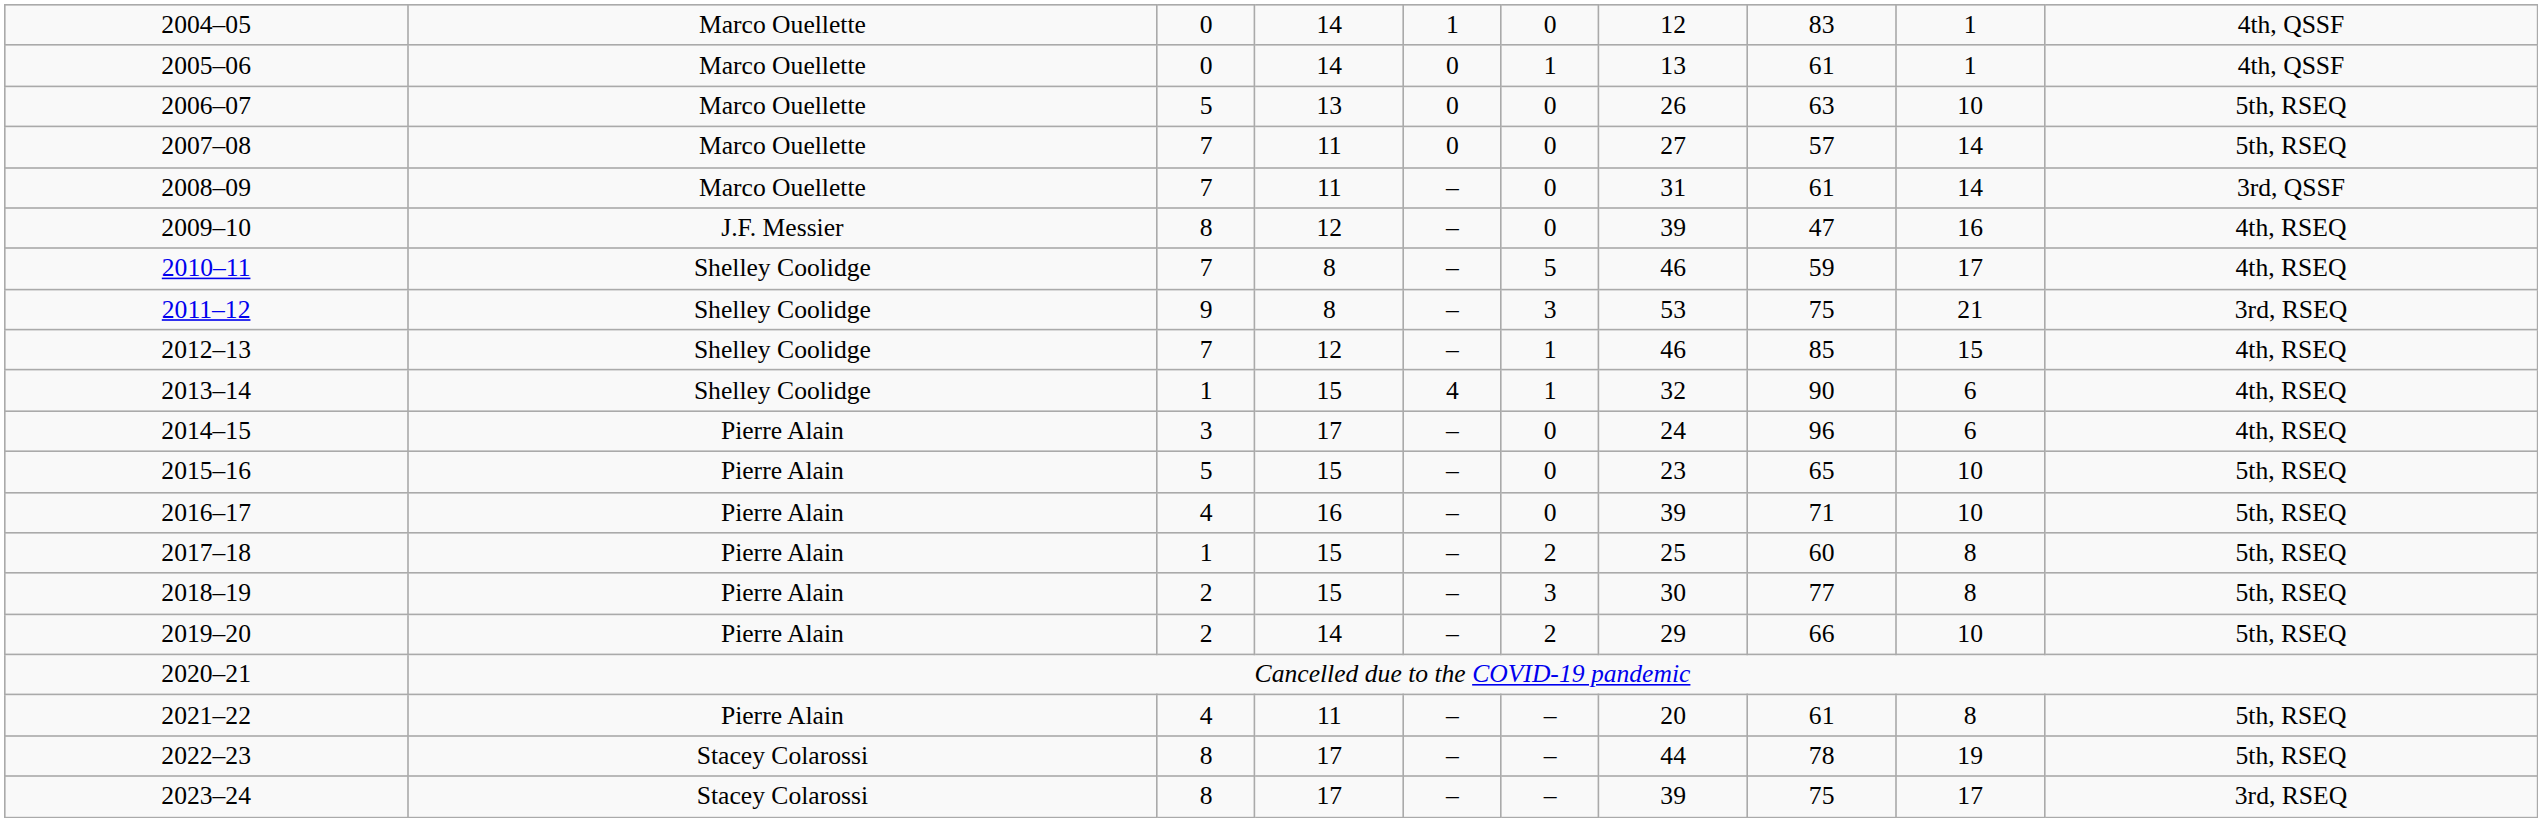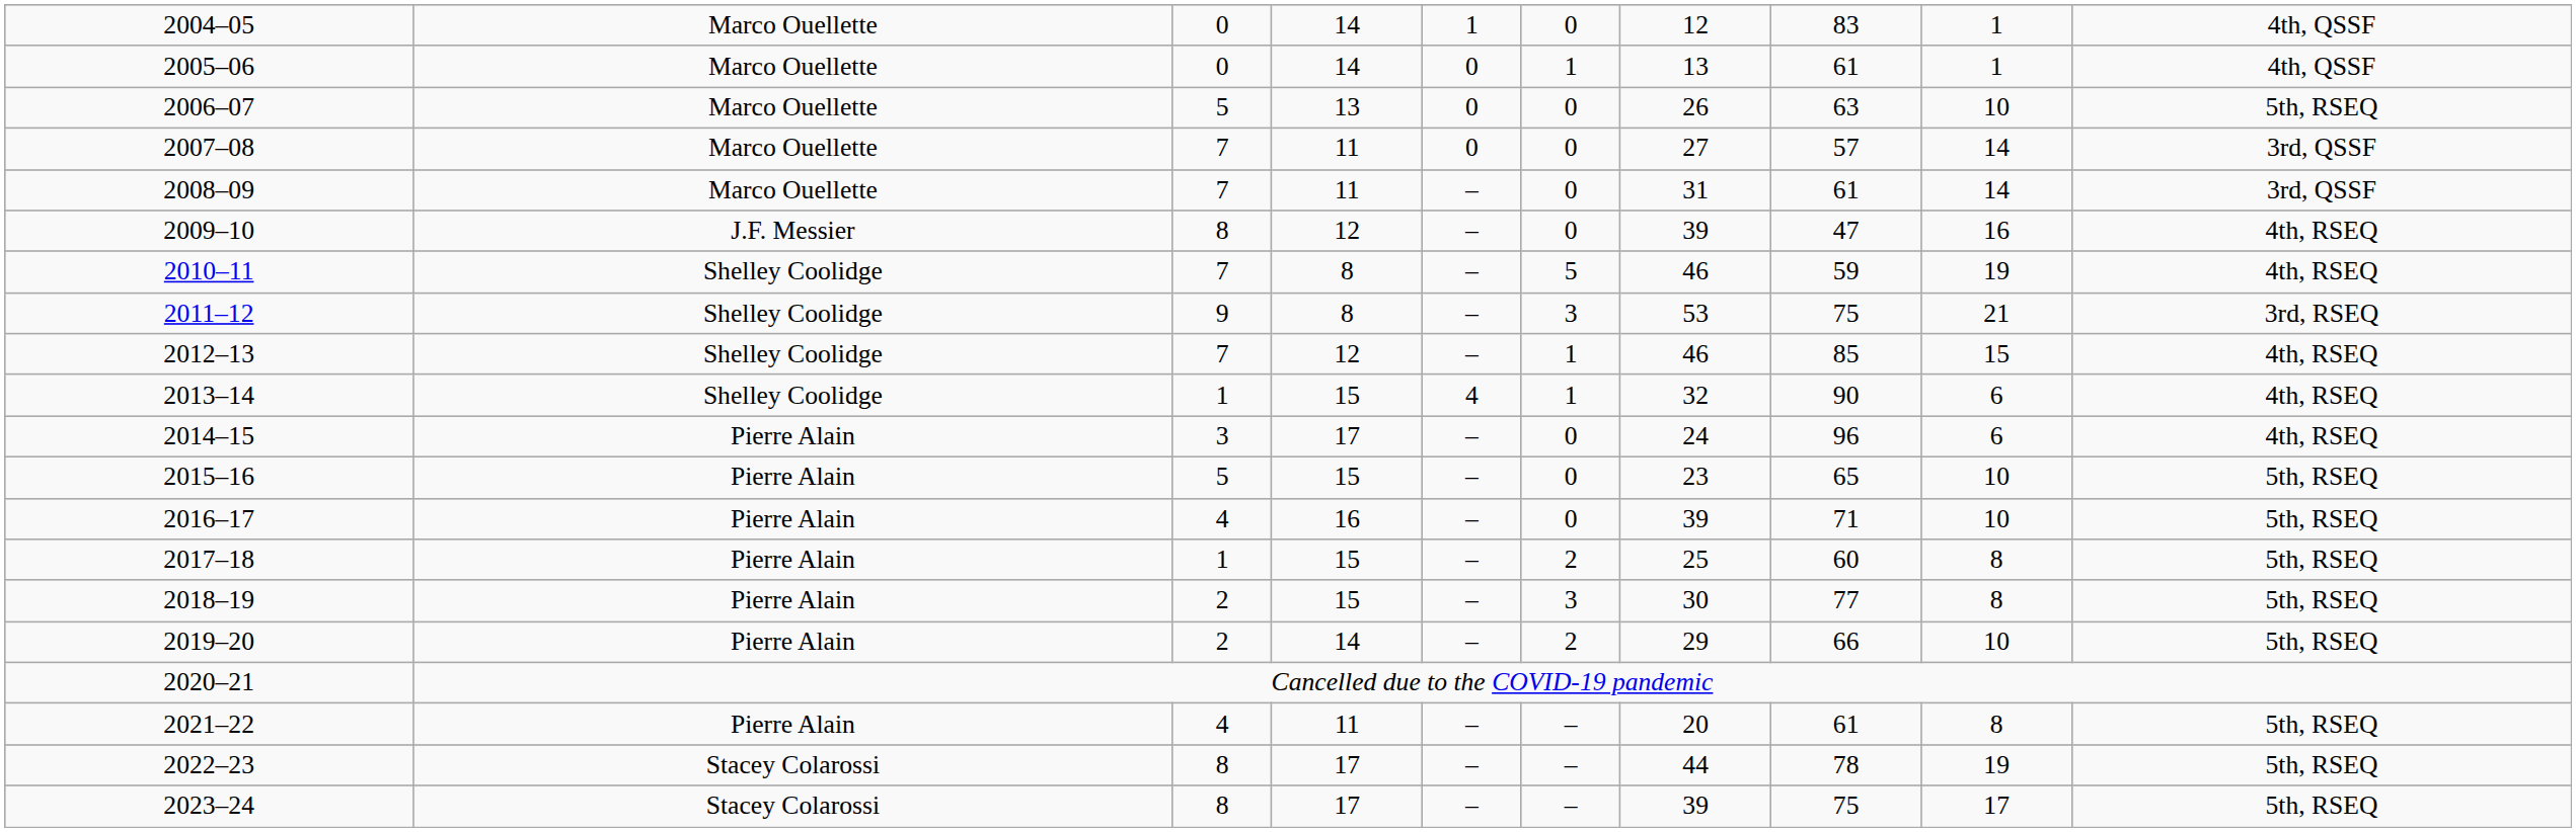2007–08 | column 10: 5th, RSEQ -> 3rd, QSSF
2010–11 | column 9: 17 -> 19
2023–24 | column 10: 3rd, RSEQ -> 5th, RSEQ
